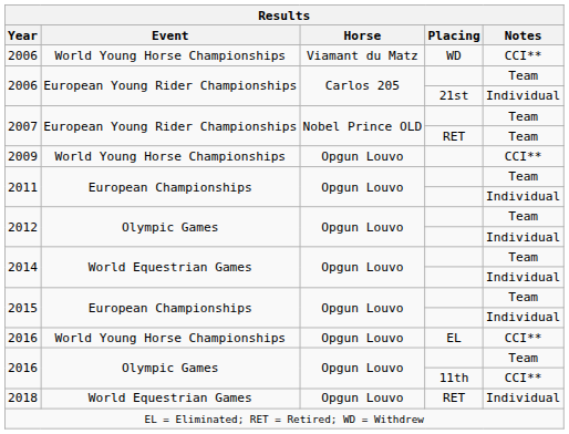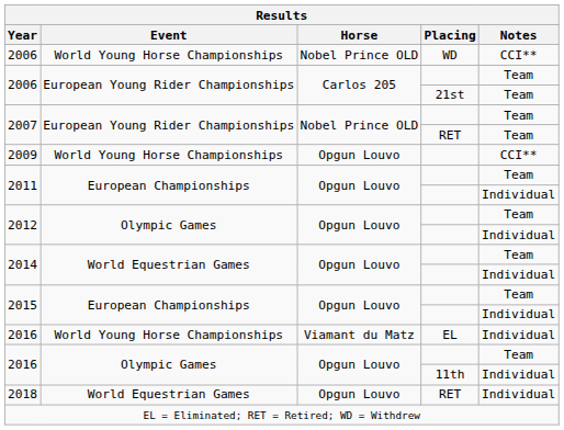2006 / WD | Horse: Viamant du Matz -> Nobel Prince OLD
2006 / 21st | Notes: Individual -> Team
2016 / EL | Horse: Opgun Louvo -> Viamant du Matz
2016 / EL | Notes: CCI** -> Individual
2016 / 11th | Notes: CCI** -> Individual
